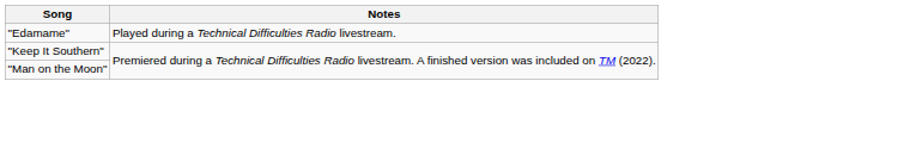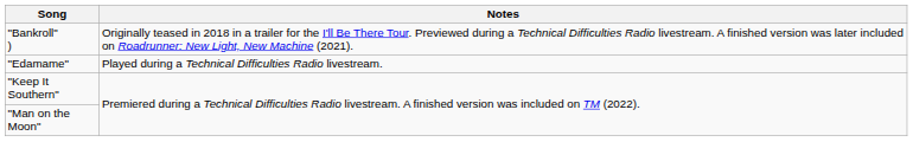+ row: "Bankroll" ) | Originally teased in 2018 in a trailer for the I'll Be There Tour. Previewed during a Technical Difficulties Radio livestream. A finished version was later included on Roadrunner: New Light, New Machine (2021).
